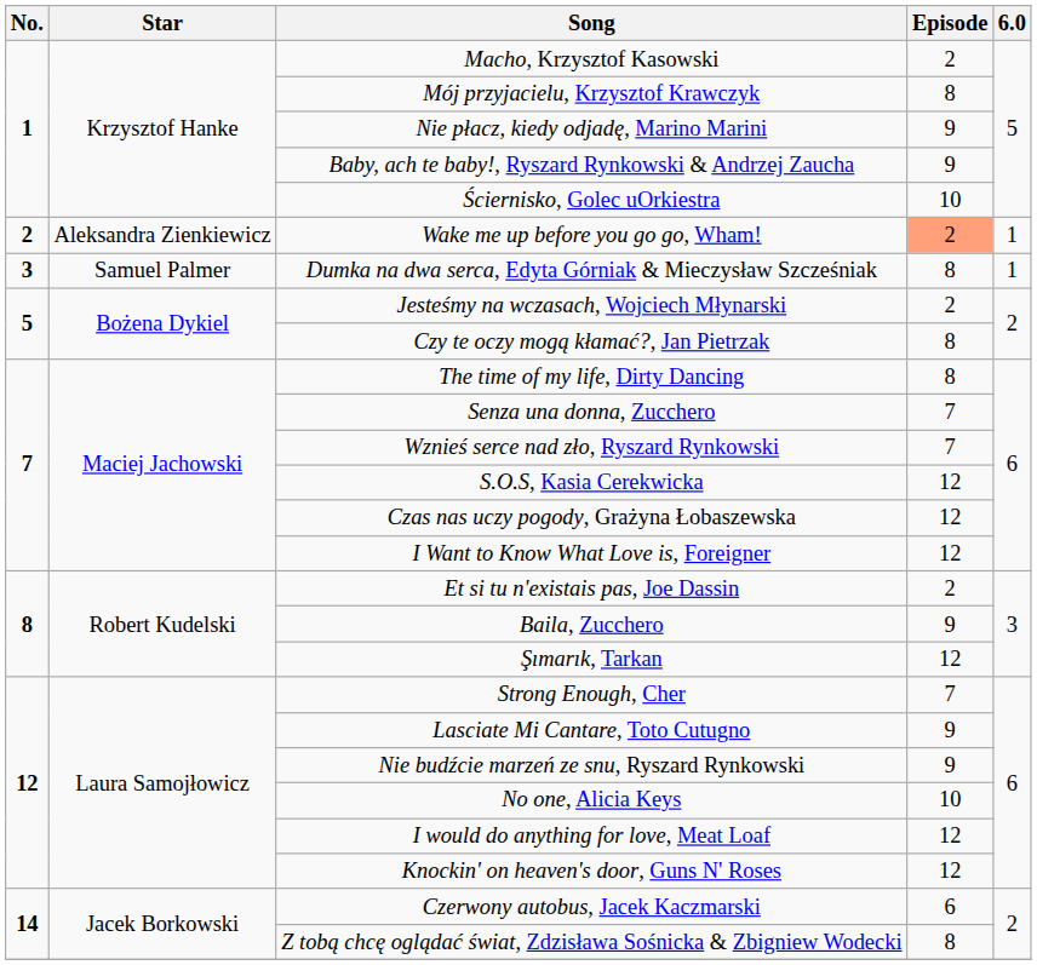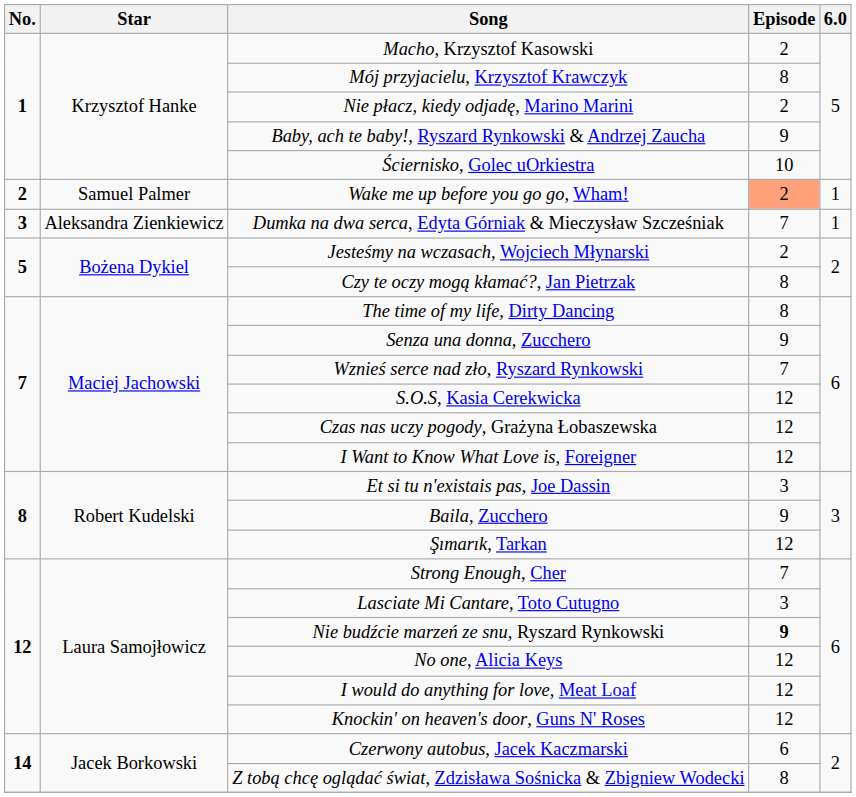Nie płacz, kiedy odjadę, Marino Marini | Episode: 9 -> 2
Wake me up before you go go, Wham! | Star: Aleksandra Zienkiewicz -> Samuel Palmer
Dumka na dwa serca, Edyta Górniak & Mieczysław Szcześniak | Star: Samuel Palmer -> Aleksandra Zienkiewicz
Dumka na dwa serca, Edyta Górniak & Mieczysław Szcześniak | Episode: 8 -> 7
Senza una donna, Zucchero | Episode: 7 -> 9
Et si tu n'existais pas, Joe Dassin | Episode: 2 -> 3
Lasciate Mi Cantare, Toto Cutugno | Episode: 9 -> 3
Nie budźcie marzeń ze snu, Ryszard Rynkowski | Episode: normal -> bold
No one, Alicia Keys | Episode: 10 -> 12
